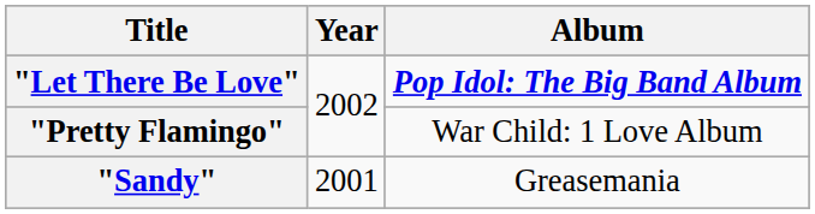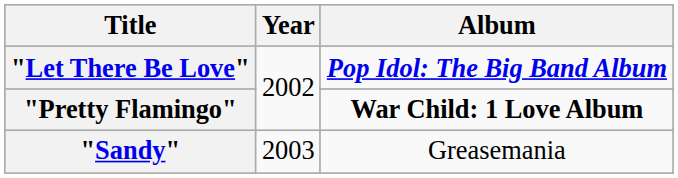"Pretty Flamingo" | Album: normal -> bold
"Sandy" | Year: 2001 -> 2003
